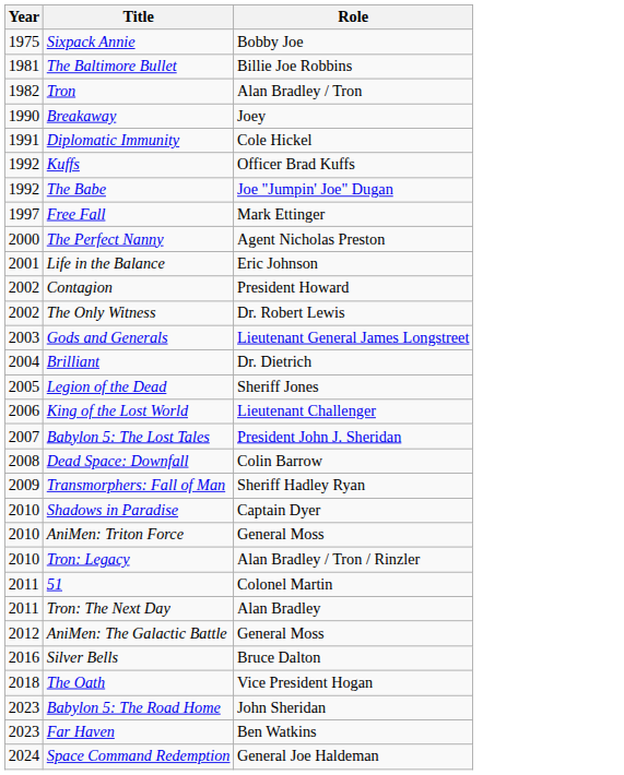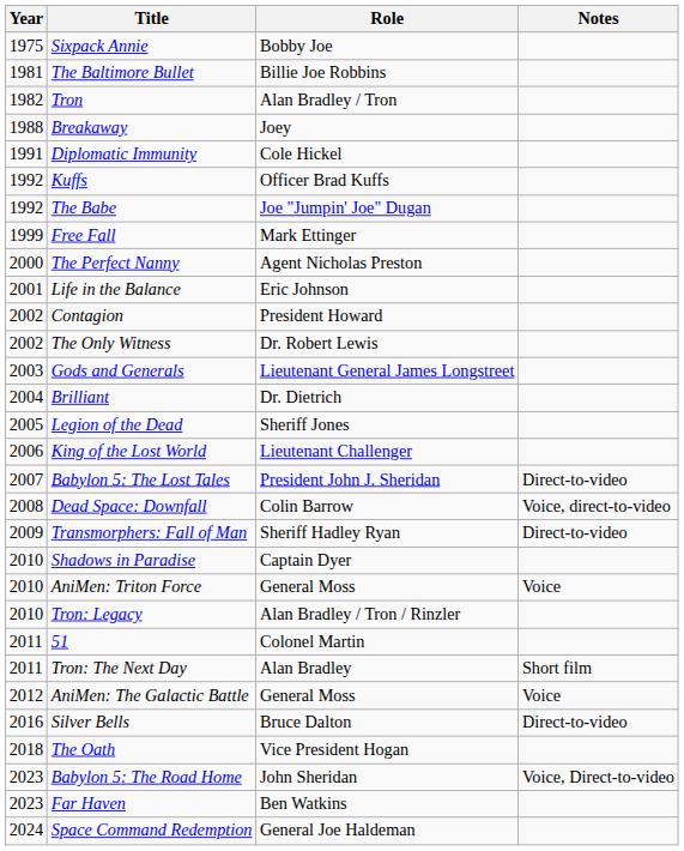+ column: Notes | Direct-to-video | Voice, direct-to-video | Direct-to-video | Voice | Short film | Voice | Direct-to-video | Voice, Direct-to-video
Breakaway | Year: 1990 -> 1988
Free Fall | Year: 1997 -> 1999
